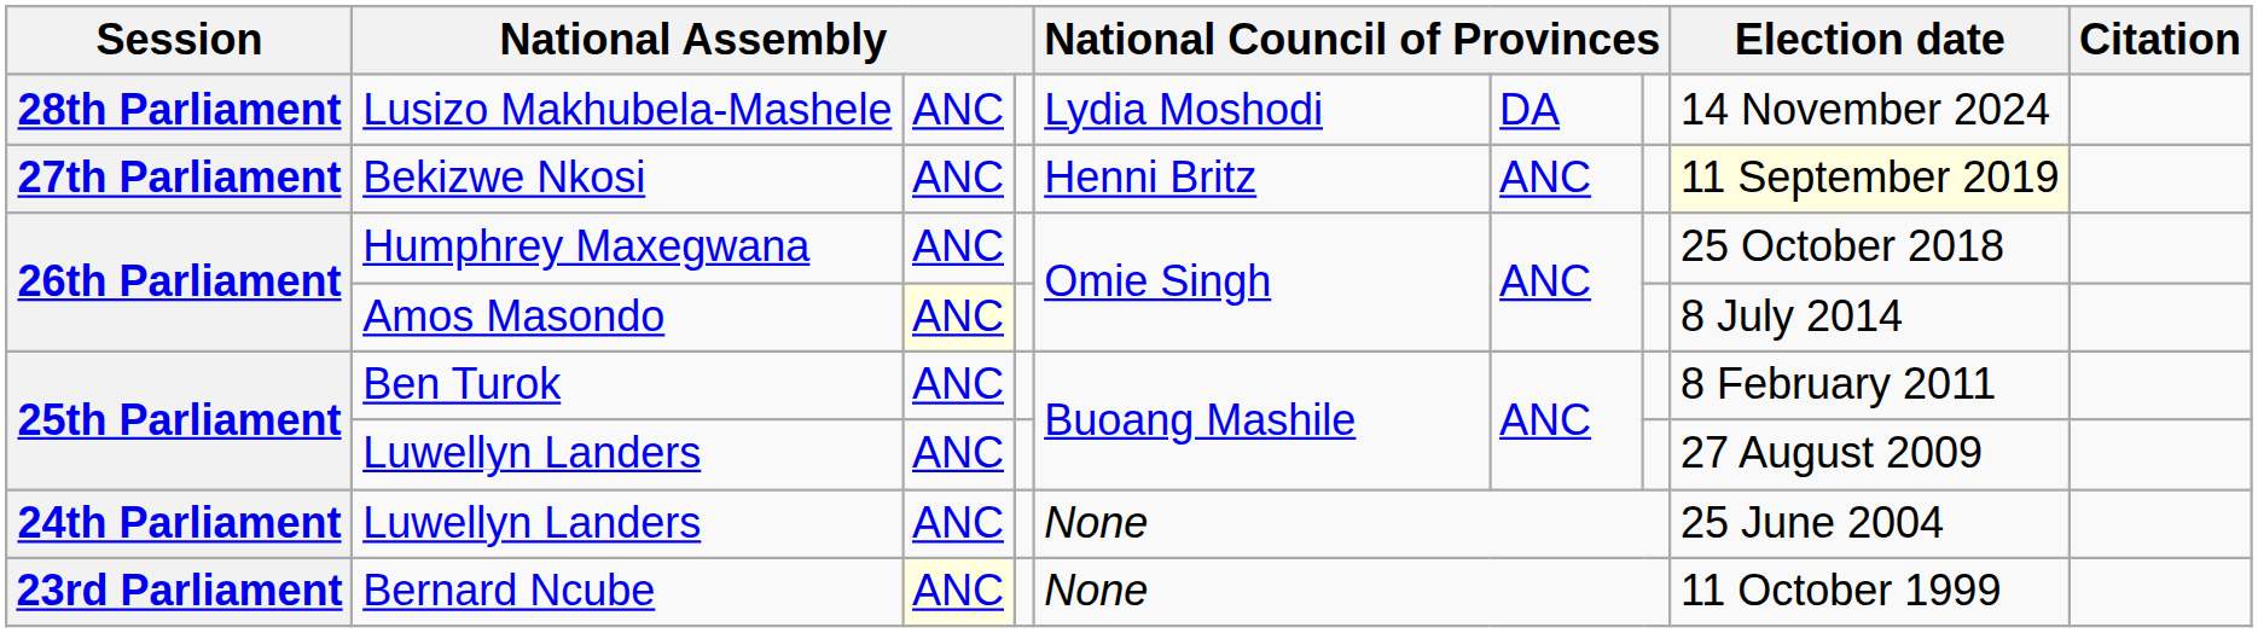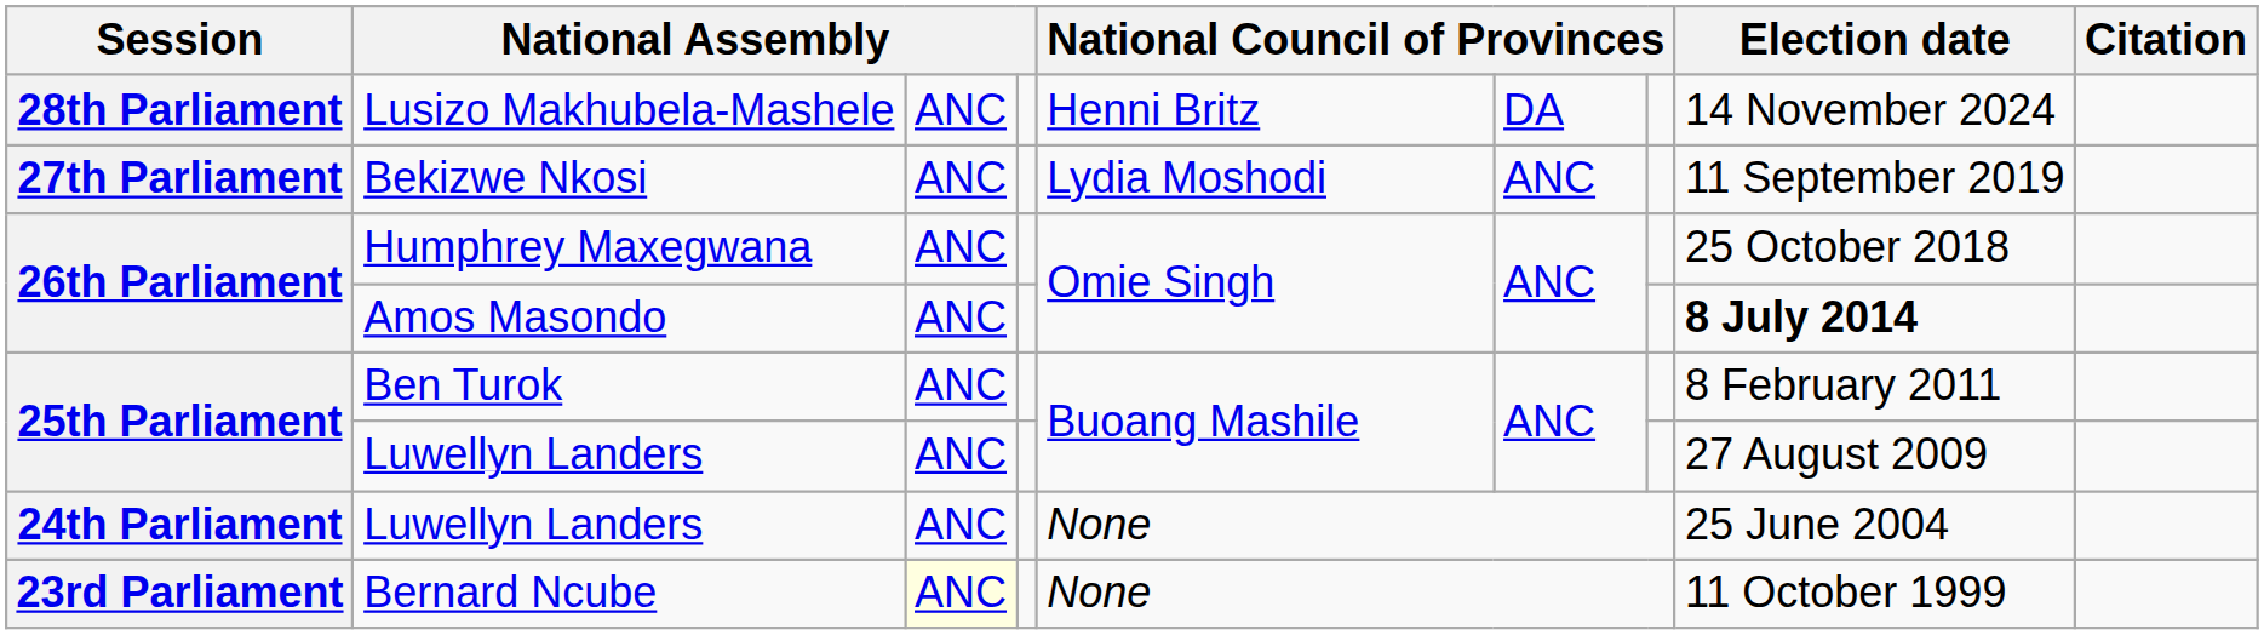Lusizo Makhubela-Mashele | column 5: Lydia Moshodi -> Henni Britz
Bekizwe Nkosi | column 5: Henni Britz -> Lydia Moshodi
Bekizwe Nkosi | Election date: lightyellow background -> no background
Amos Masondo | column 3: lightyellow background -> no background
Amos Masondo | Election date: normal -> bold
